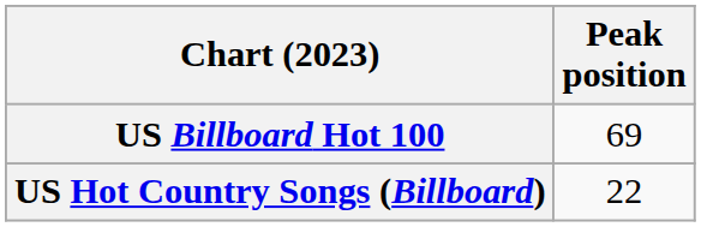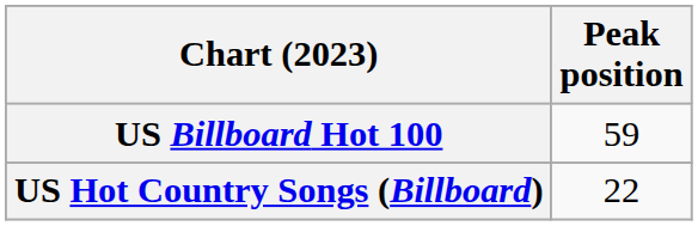US Billboard Hot 100 | Peak position: 69 -> 59
